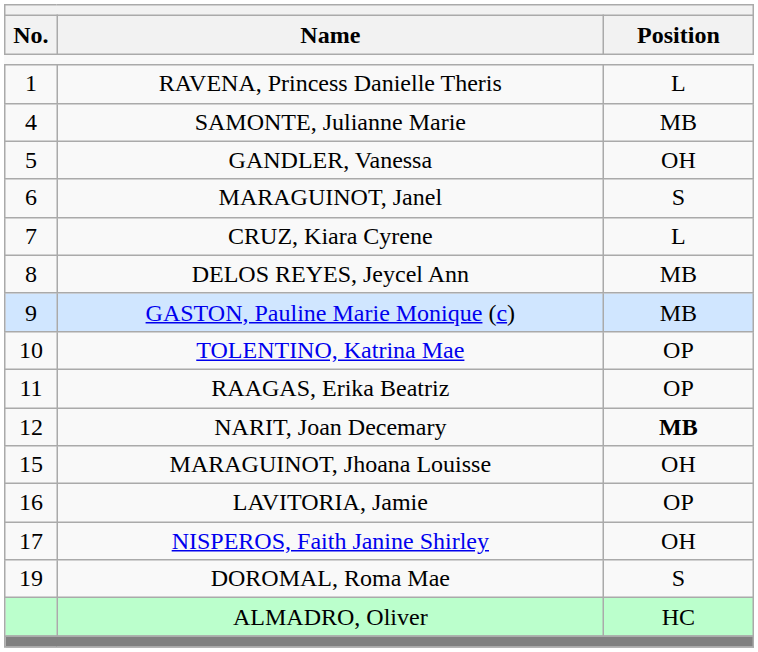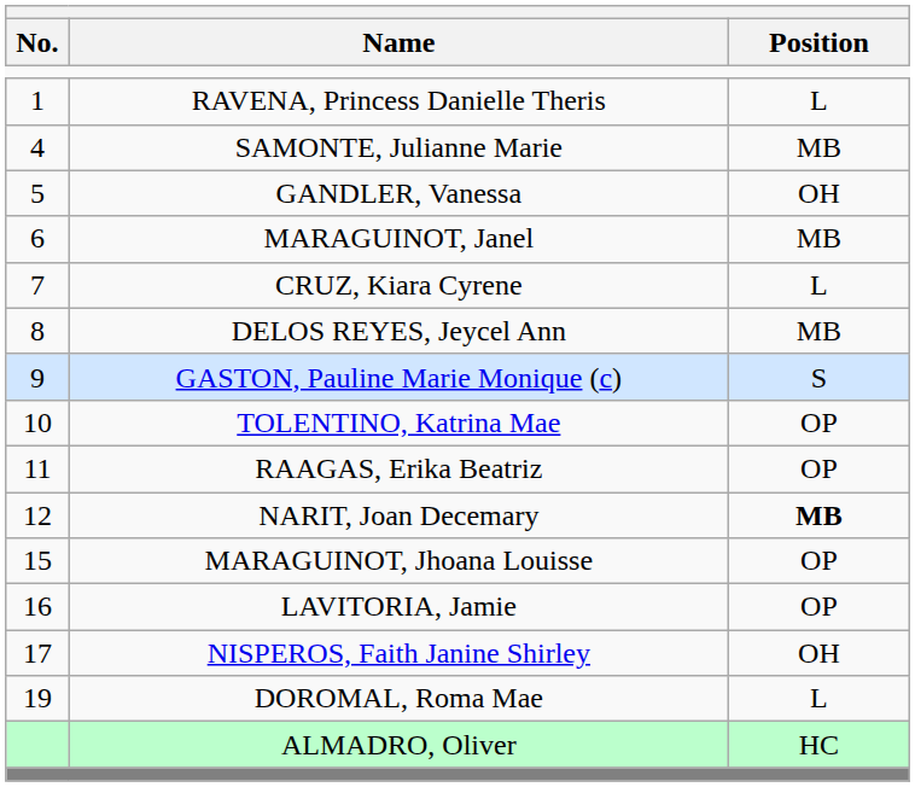MARAGUINOT, Janel | Position: S -> MB
GASTON, Pauline Marie Monique (c) | Position: MB -> S
MARAGUINOT, Jhoana Louisse | Position: OH -> OP
DOROMAL, Roma Mae | Position: S -> L
